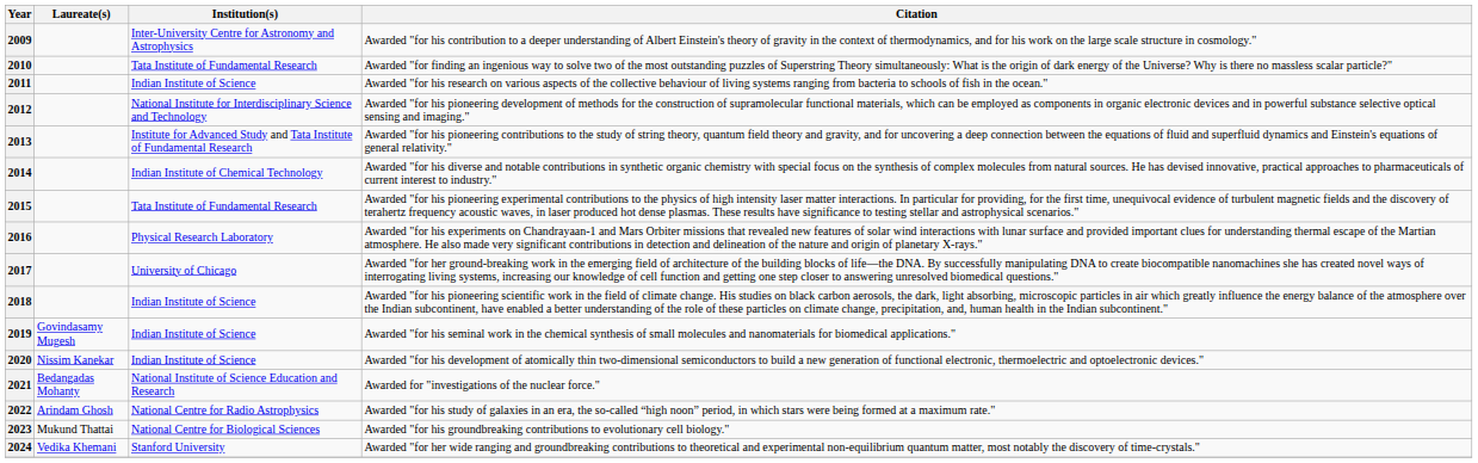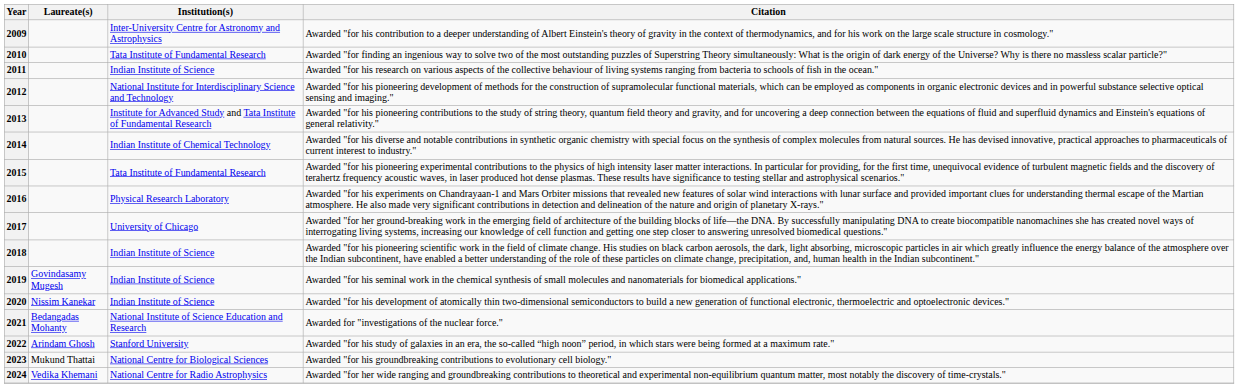2022 | Institution(s): National Centre for Radio Astrophysics -> Stanford University
2024 | Institution(s): Stanford University -> National Centre for Radio Astrophysics
